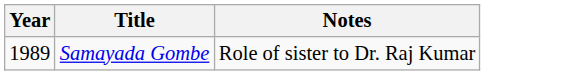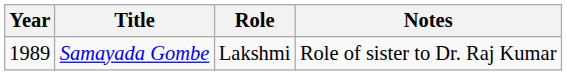+ column: Role | Lakshmi
